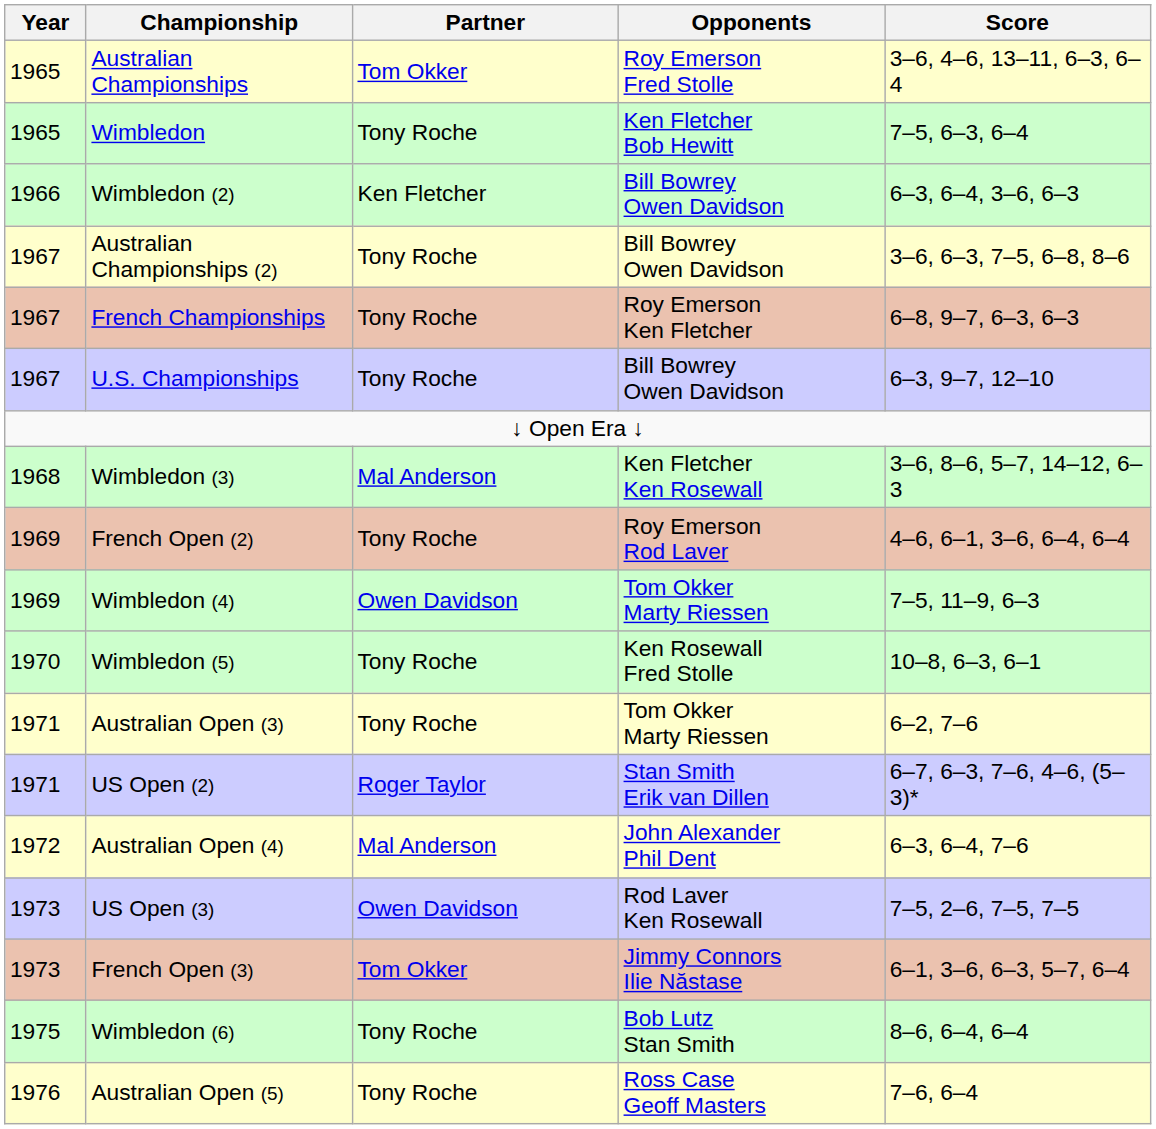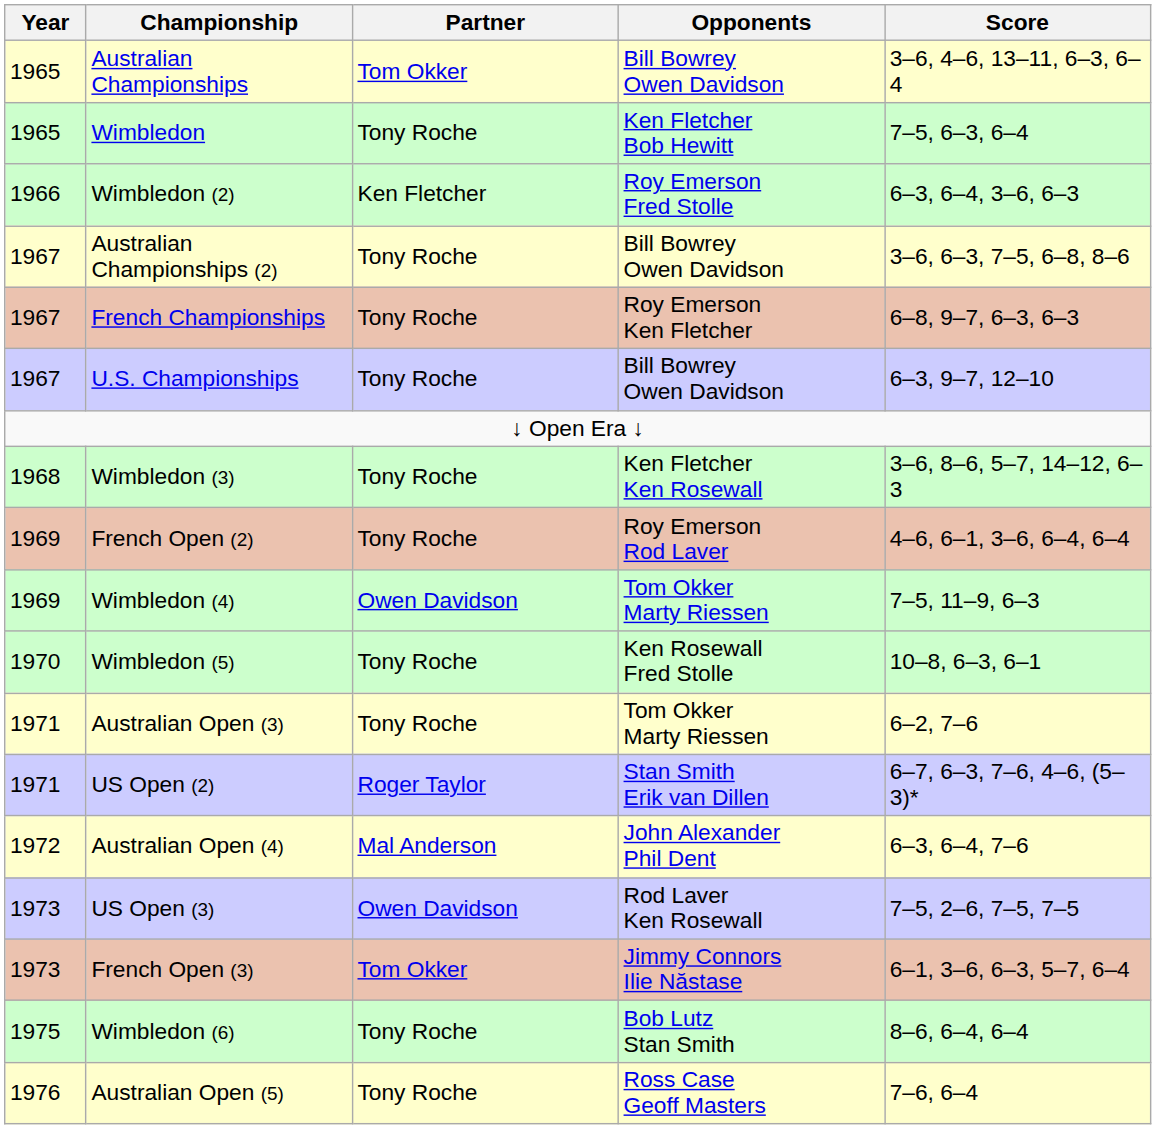Australian Championships | Opponents: Roy Emerson Fred Stolle -> Bill Bowrey Owen Davidson
Wimbledon (2) | Opponents: Bill Bowrey Owen Davidson -> Roy Emerson Fred Stolle
Wimbledon (3) | Partner: Mal Anderson -> Tony Roche
